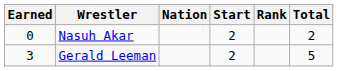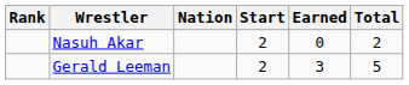columns swapped: Rank <-> Earned
